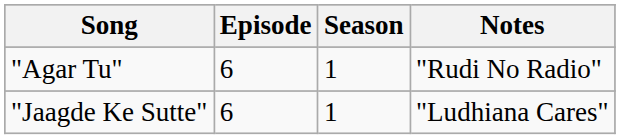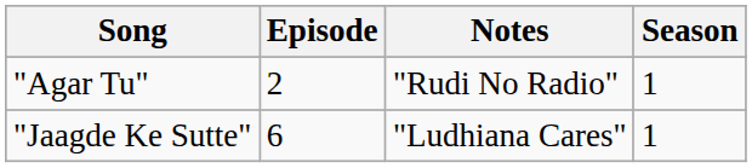columns swapped: Season <-> Notes
"Agar Tu" | Episode: 6 -> 2
